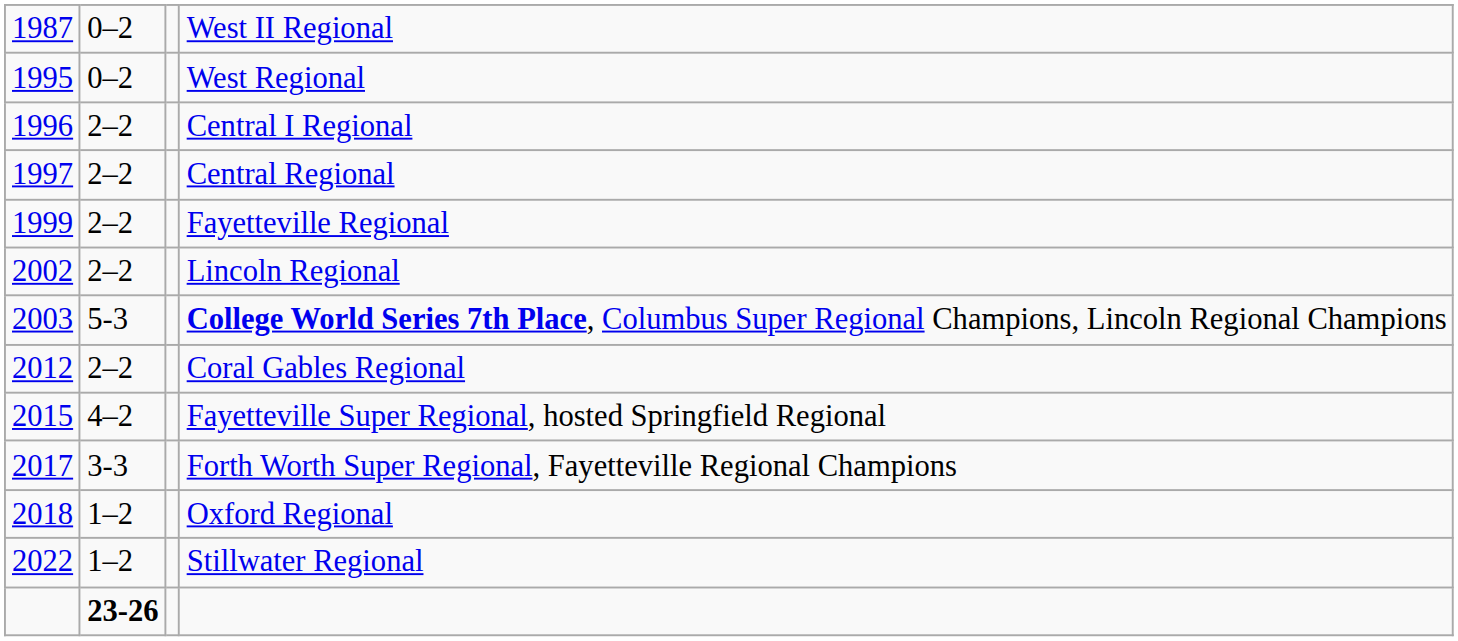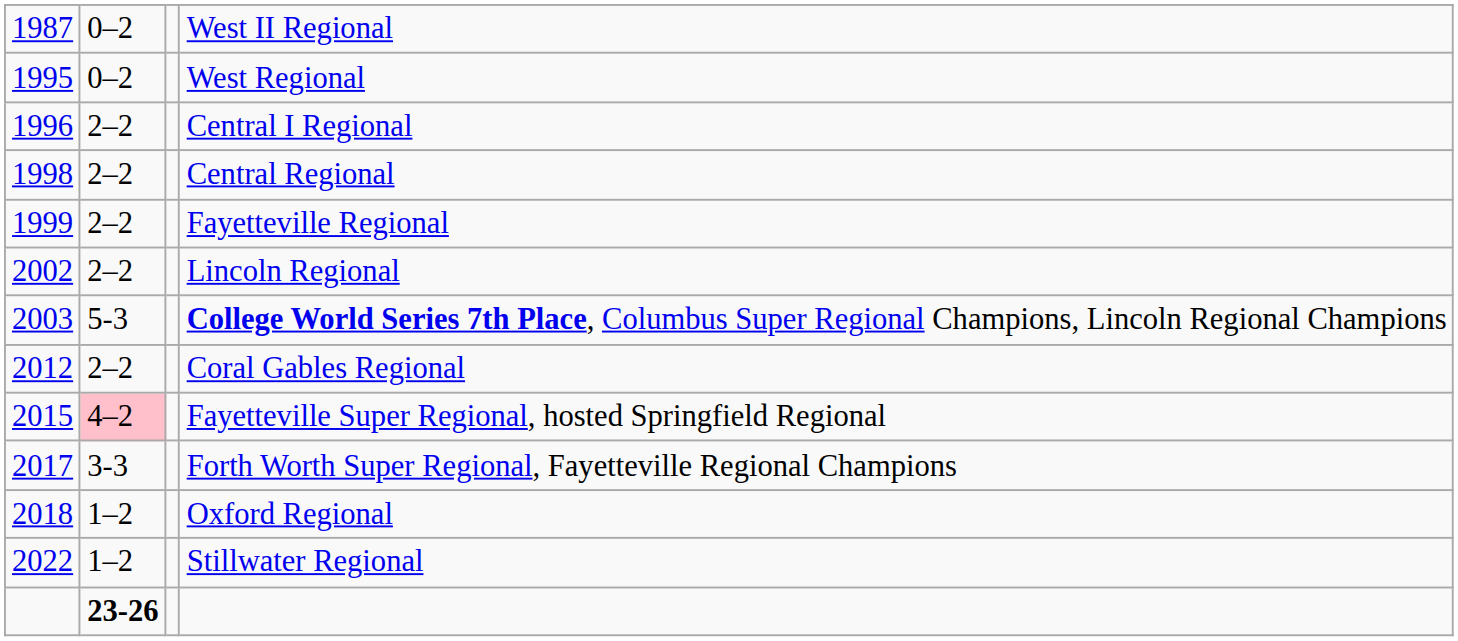Central Regional | column 1: 1997 -> 1998
Fayetteville Super Regional, hosted Springfield Regional | column 2: no background -> pink background
